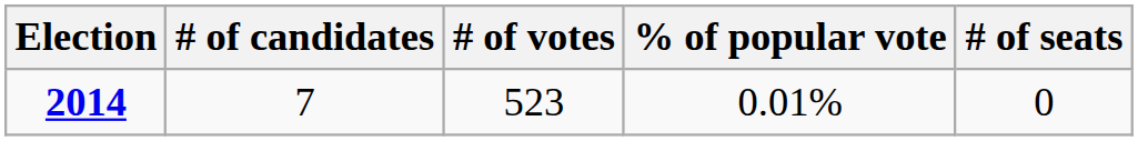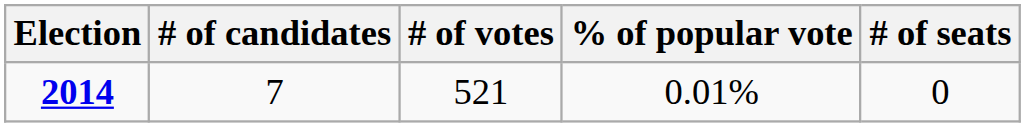2014 | # of votes: 523 -> 521
